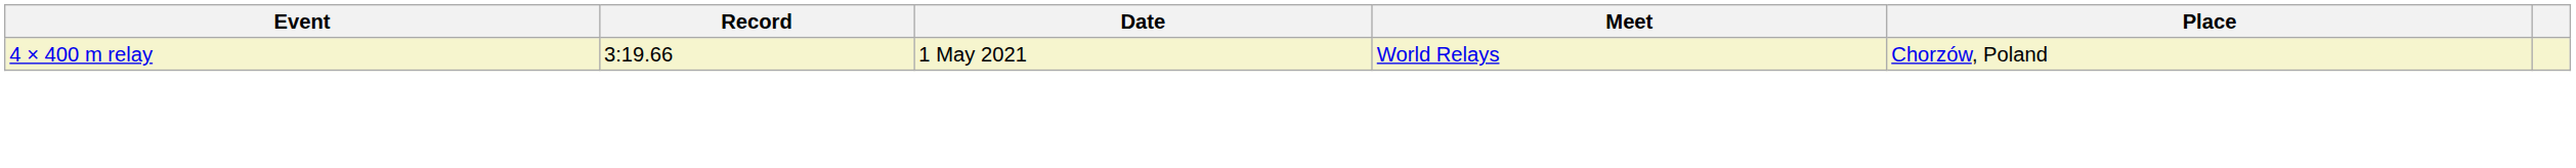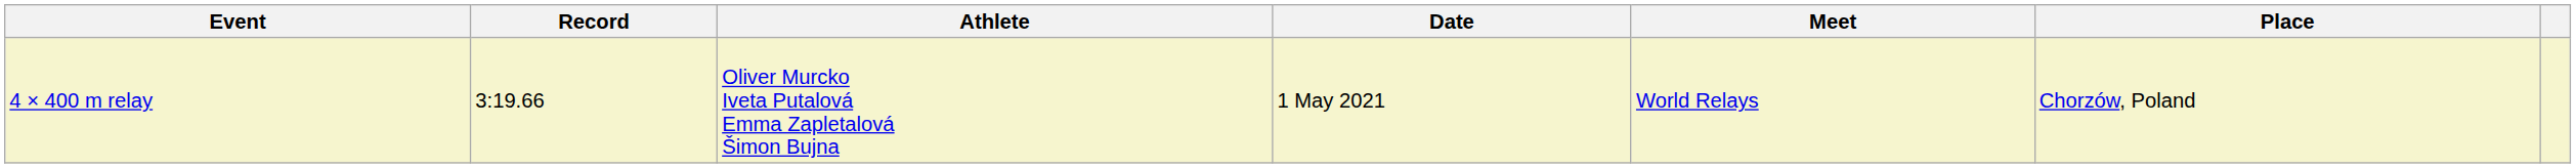+ column: Athlete | Oliver Murcko Iveta Putalová Emma Zapletalová Šimon Bujna
